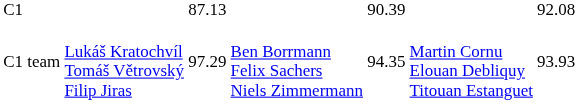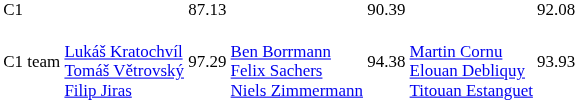C1 team | column 5: 94.35 -> 94.38
